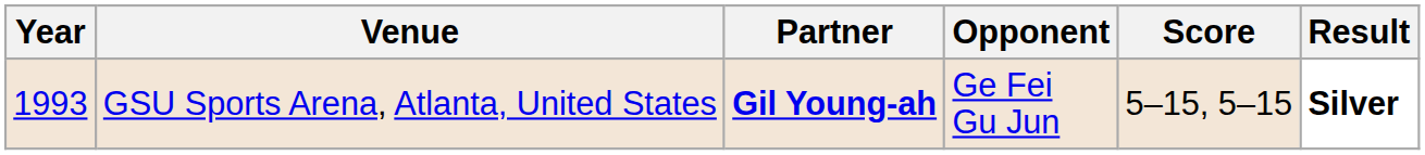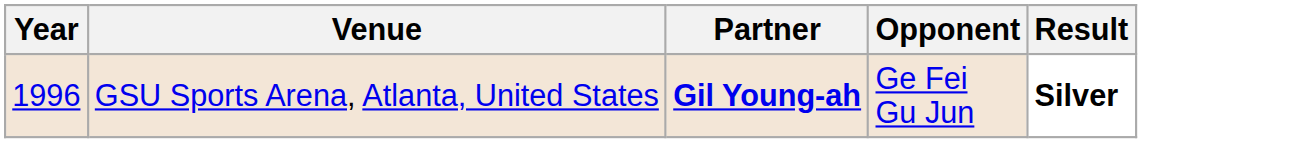- column: Score | 5–15, 5–15
GSU Sports Arena, Atlanta, United States | Year: 1993 -> 1996
